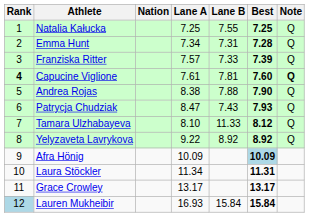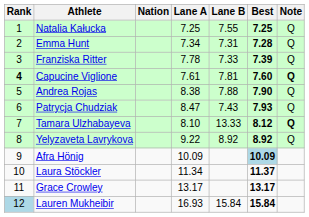Franziska Ritter | Lane A: 7.57 -> 7.78
Tamara Ulzhabayeva | Lane B: 11.33 -> 13.33
Tamara Ulzhabayeva | Note: normal -> bold
Laura Stöckler | Best: 11.31 -> 11.37
